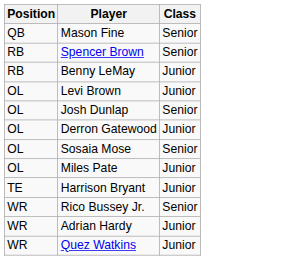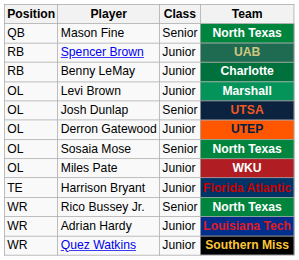+ column: Team | North Texas | UAB | Charlotte | Marshall | UTSA | UTEP | North Texas | WKU | Florida Atlantic | North Texas | Louisiana Tech | Southern Miss
Spencer Brown | Class: Senior -> Junior
